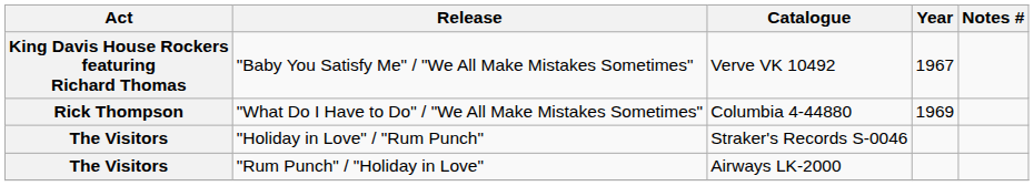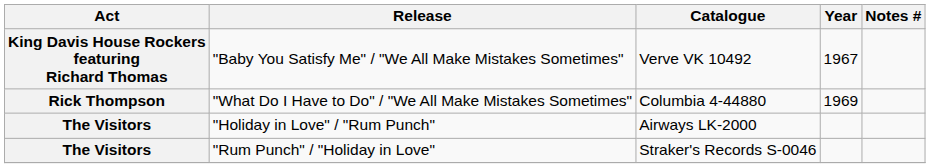"Holiday in Love" / "Rum Punch" | Catalogue: Straker's Records S-0046 -> Airways LK-2000
"Rum Punch" / "Holiday in Love" | Catalogue: Airways LK-2000 -> Straker's Records S-0046
